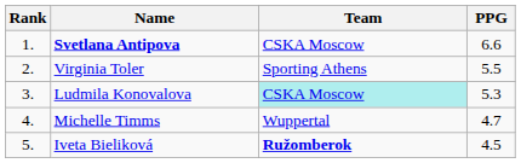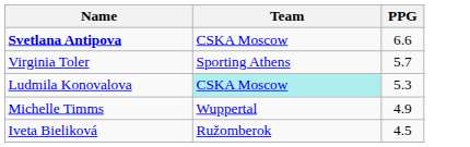- column: Rank | 1. | 2. | 3. | 4. | 5.
Virginia Toler | PPG: 5.5 -> 5.7
Michelle Timms | PPG: 4.7 -> 4.9
Iveta Bieliková | Team: bold -> normal
